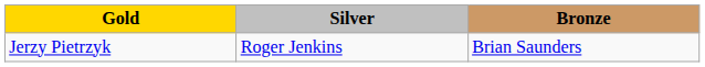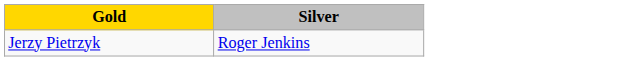- column: Bronze | Brian Saunders
